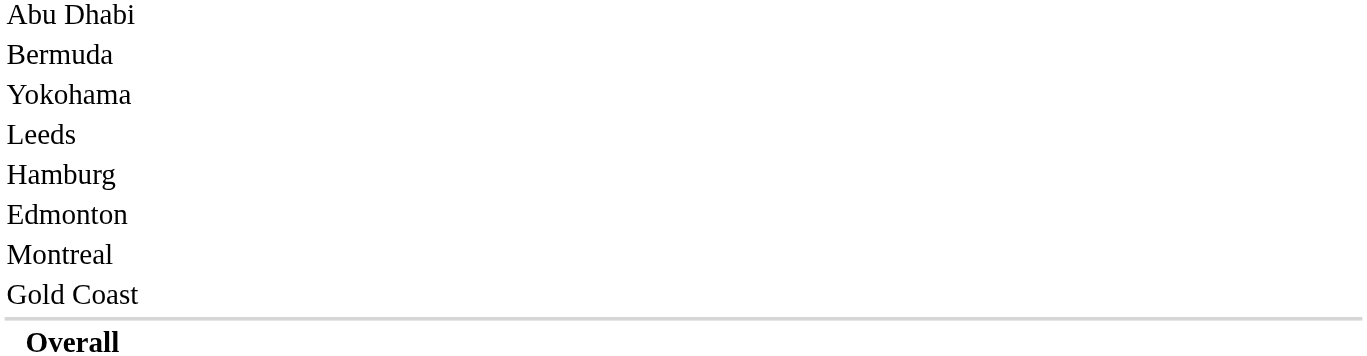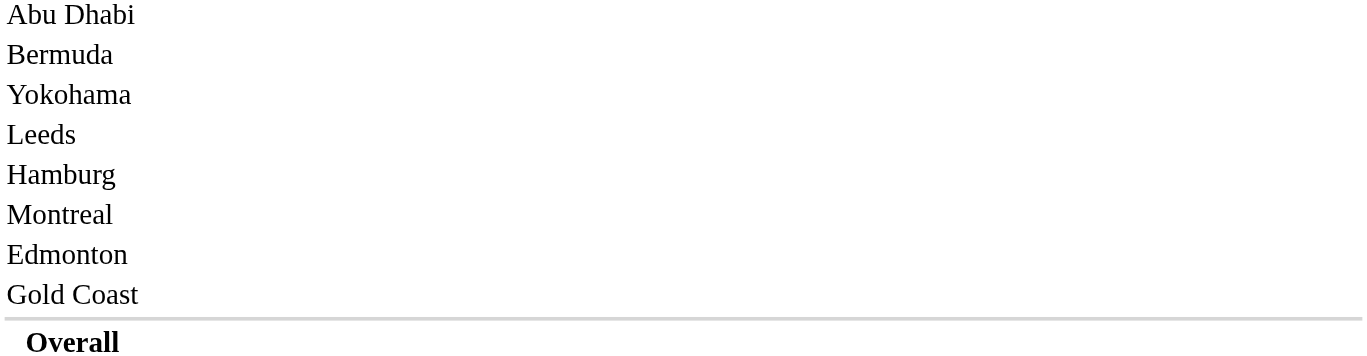rows swapped: Edmonton <-> Montreal
